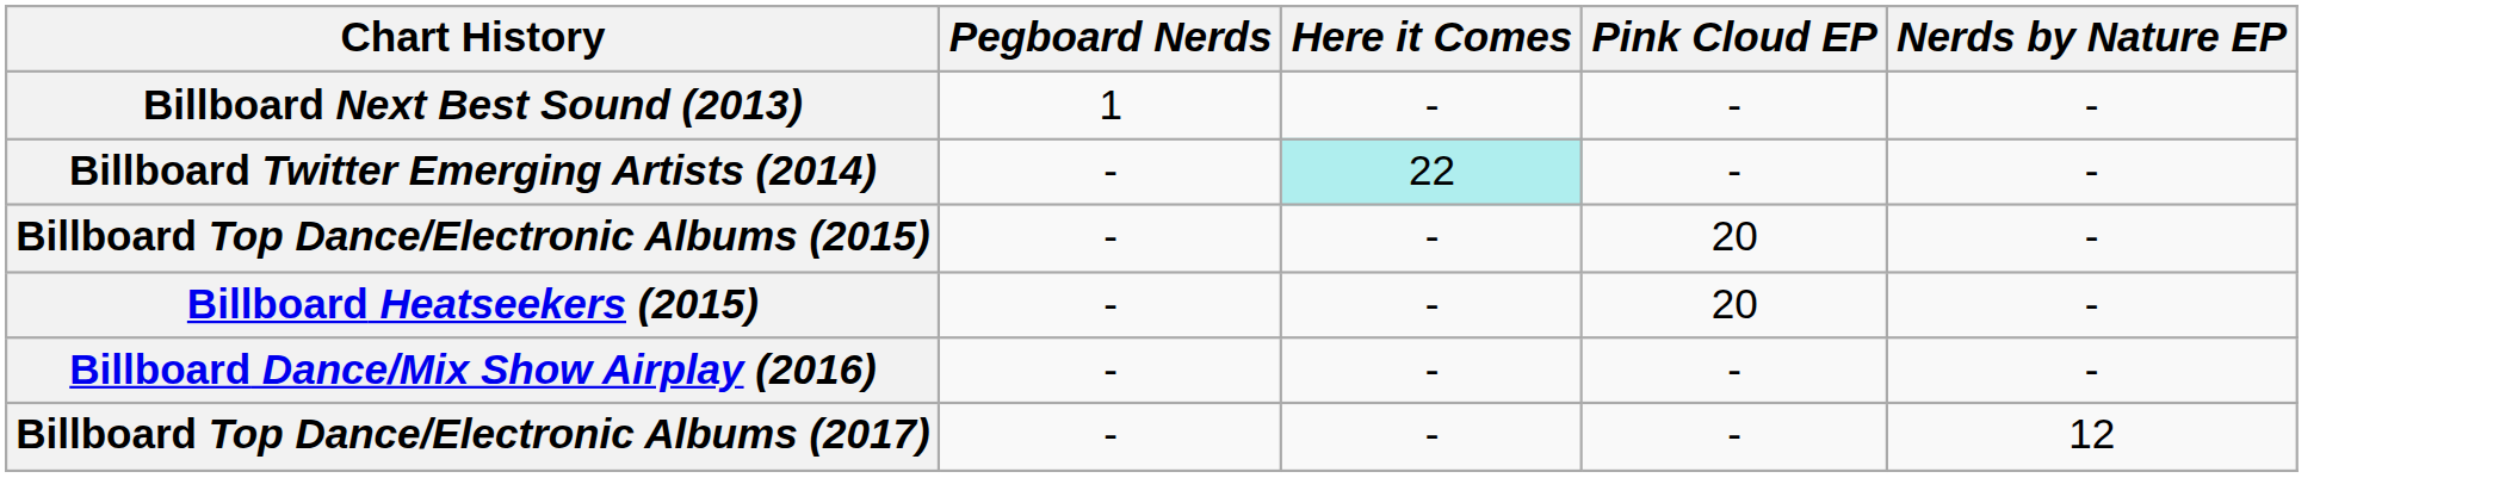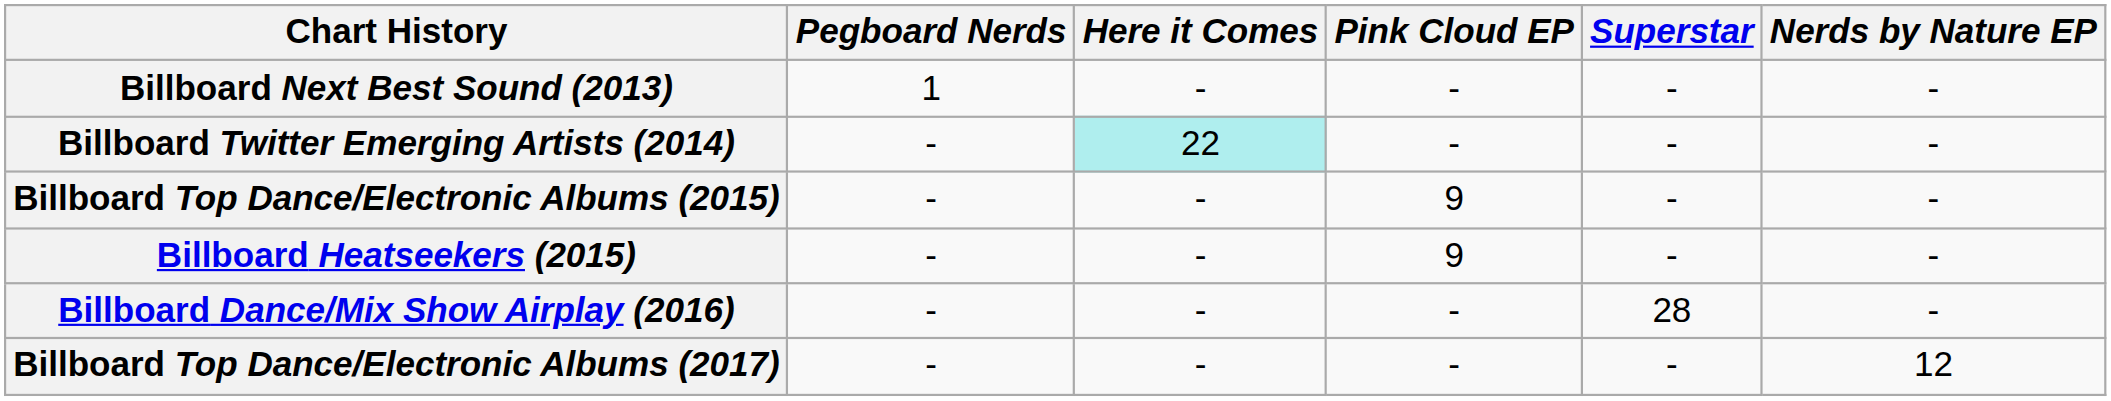+ column: Superstar | - | - | - | - | 28 | -
Billboard Top Dance/Electronic Albums (2015) | Pink Cloud EP: 20 -> 9
Billboard Heatseekers (2015) | Pink Cloud EP: 20 -> 9
